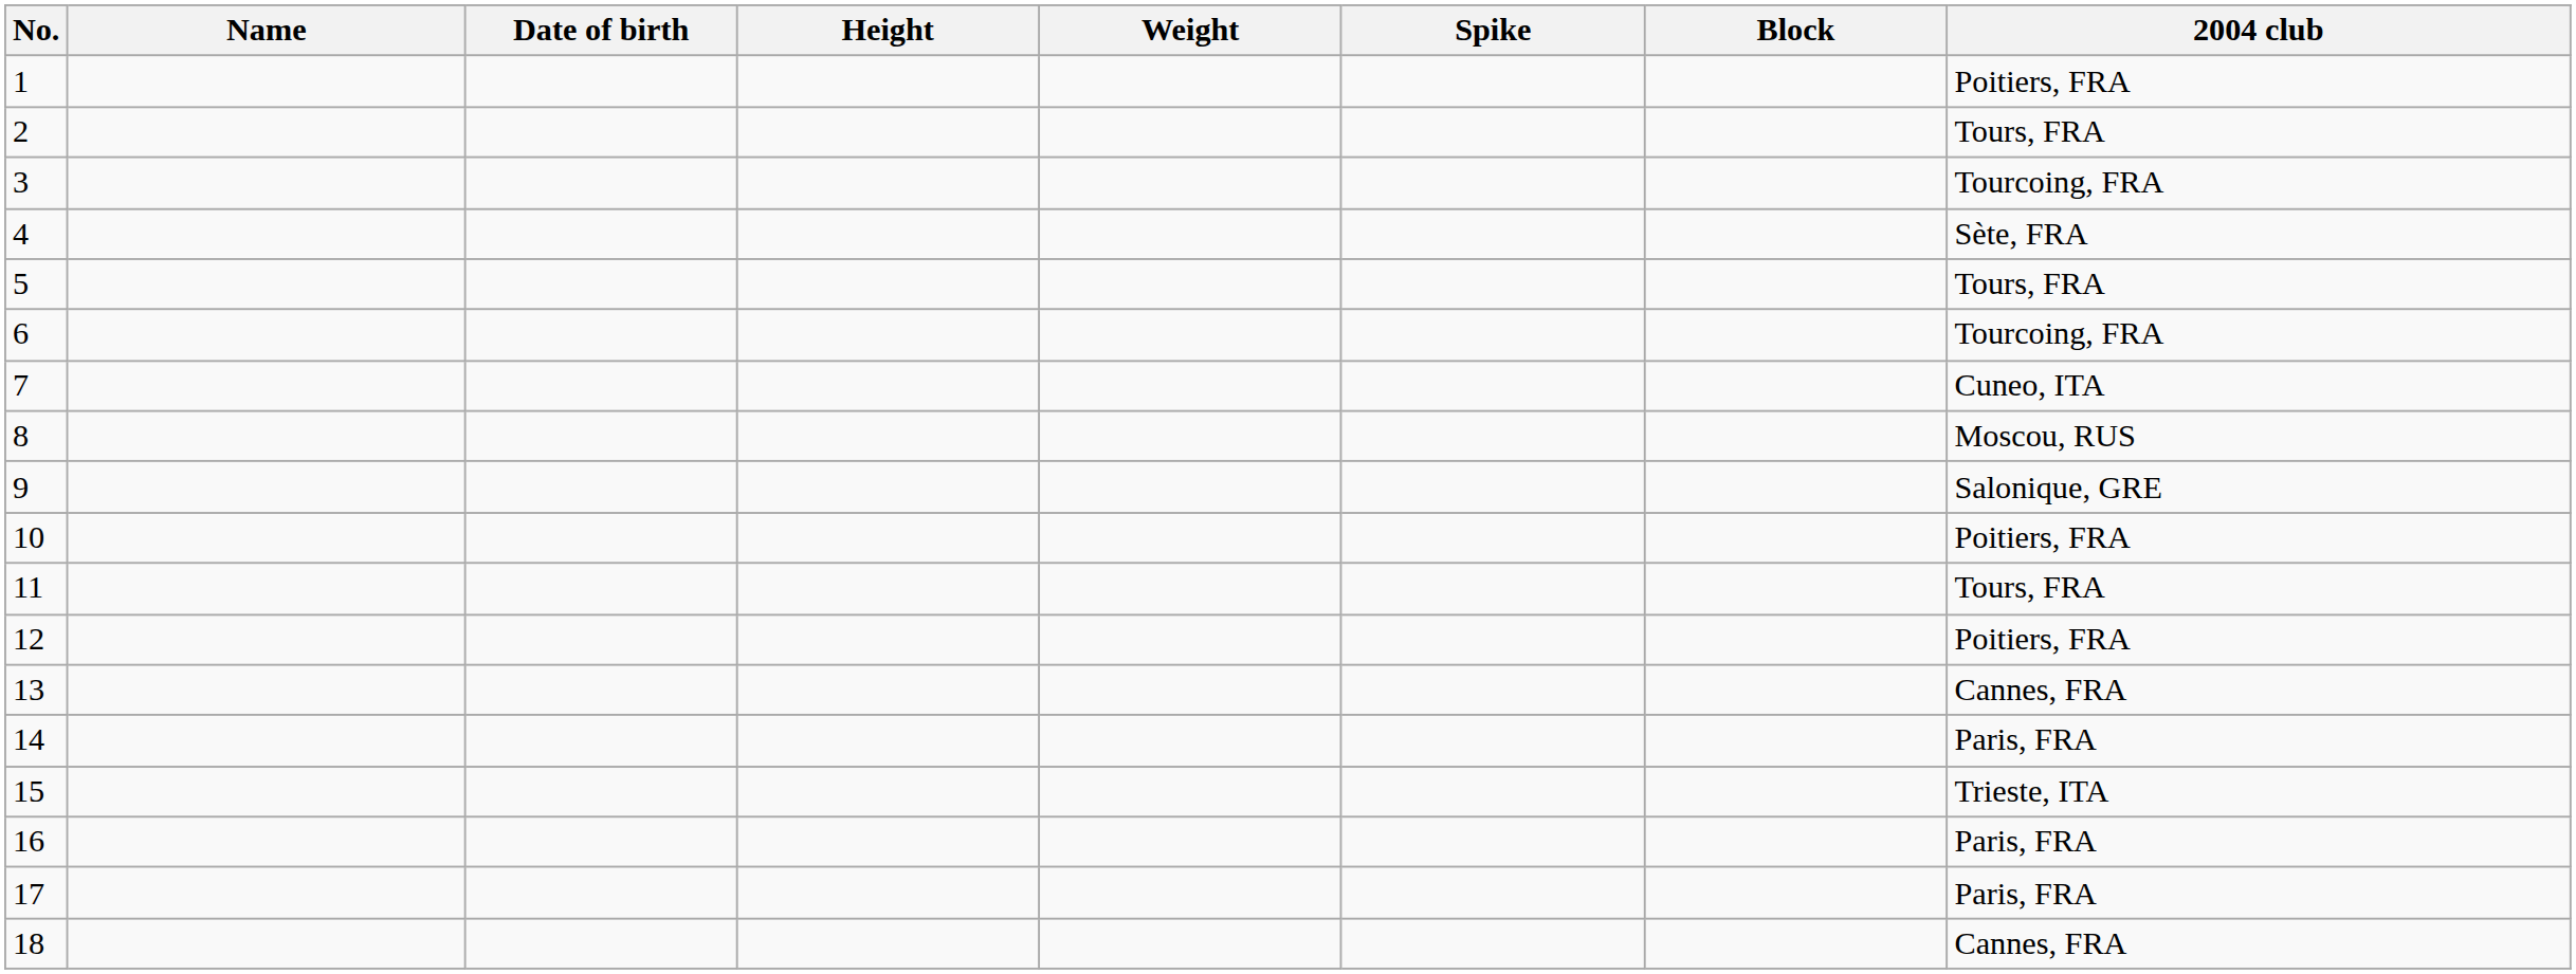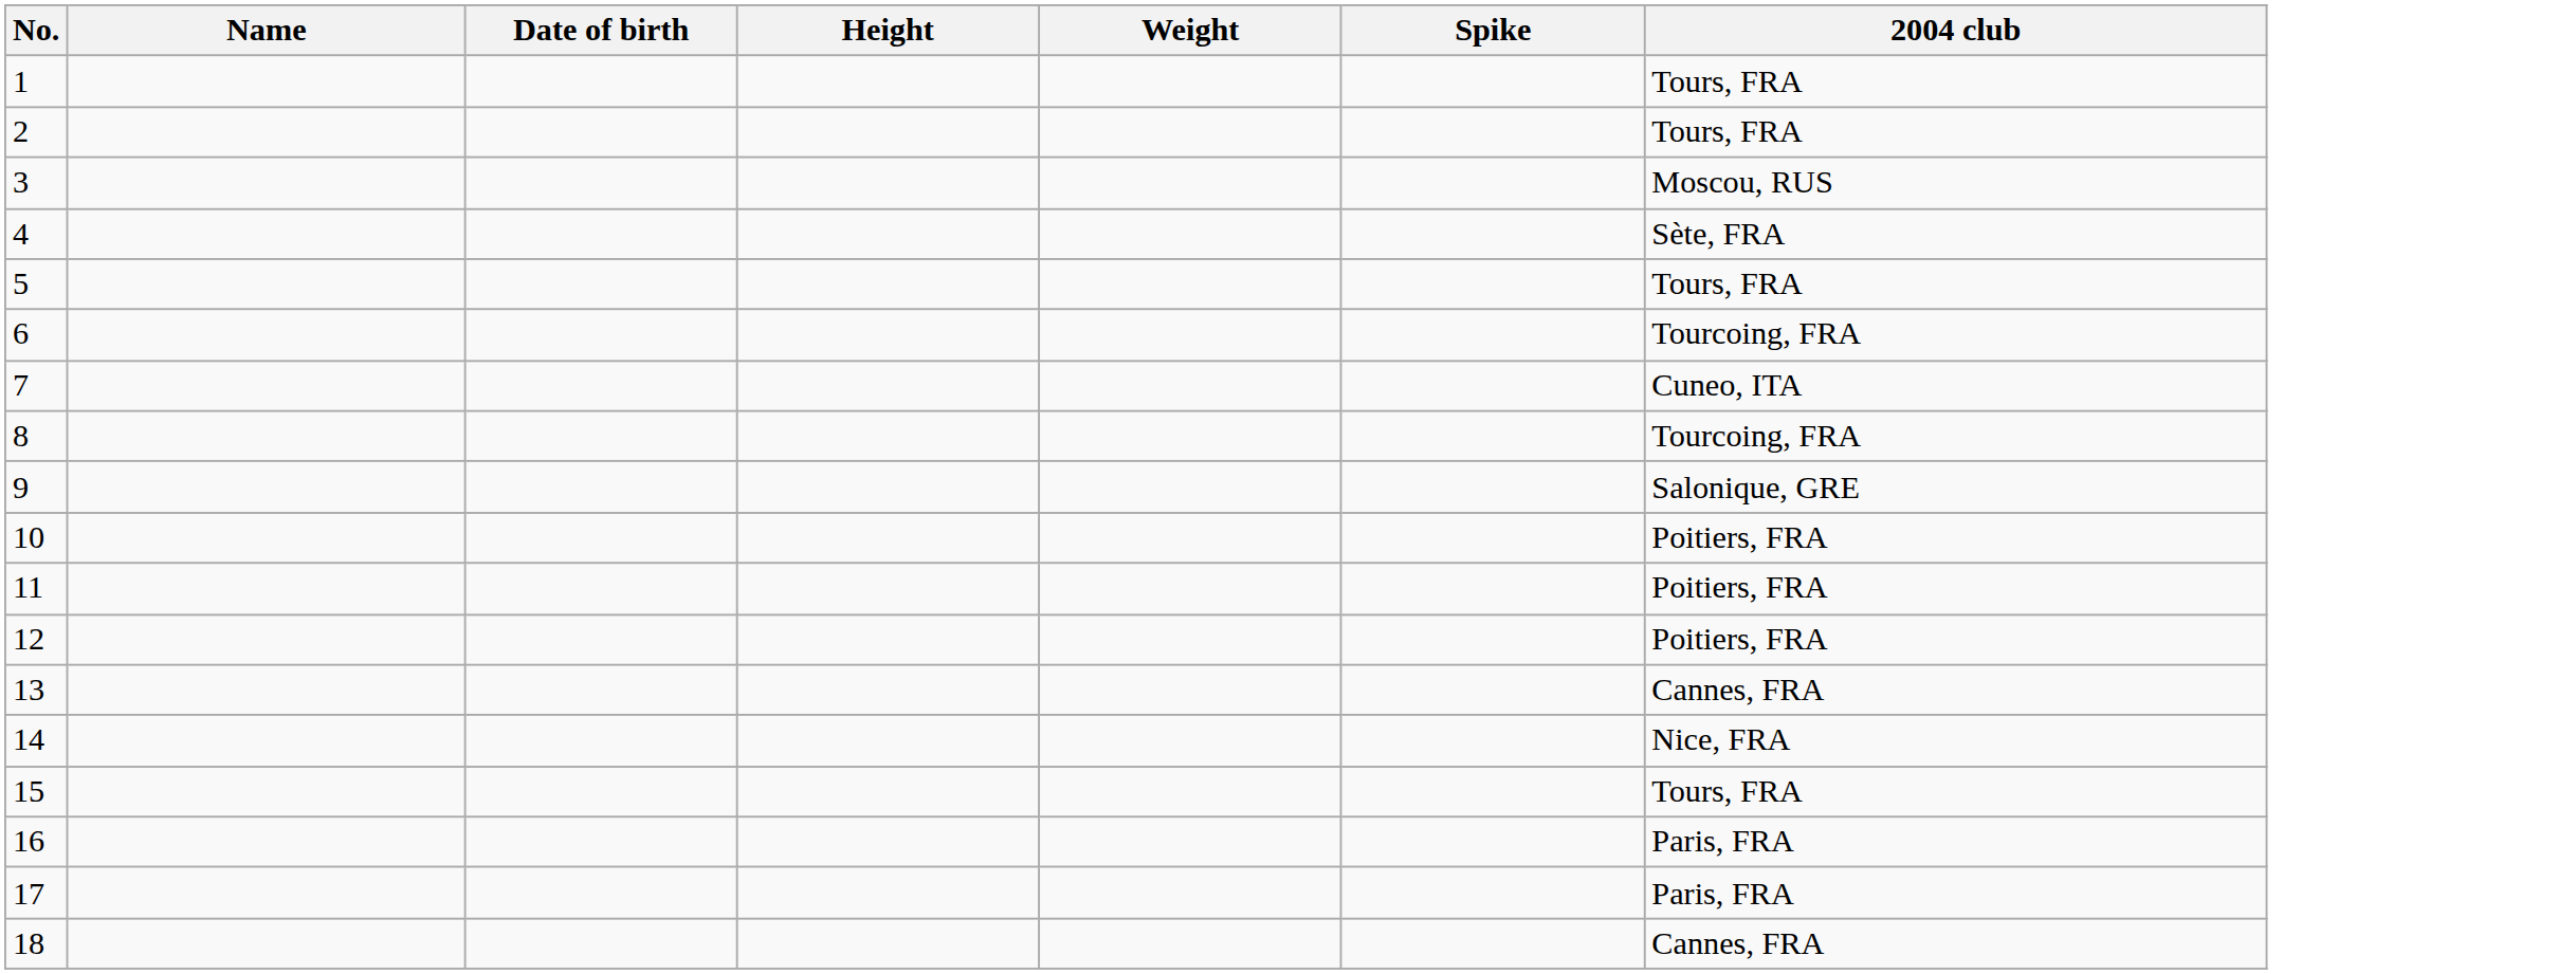- column: Block
1 | 2004 club: Poitiers, FRA -> Tours, FRA
3 | 2004 club: Tourcoing, FRA -> Moscou, RUS
8 | 2004 club: Moscou, RUS -> Tourcoing, FRA
11 | 2004 club: Tours, FRA -> Poitiers, FRA
14 | 2004 club: Paris, FRA -> Nice, FRA
15 | 2004 club: Trieste, ITA -> Tours, FRA
